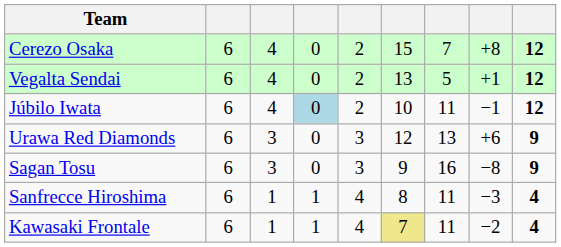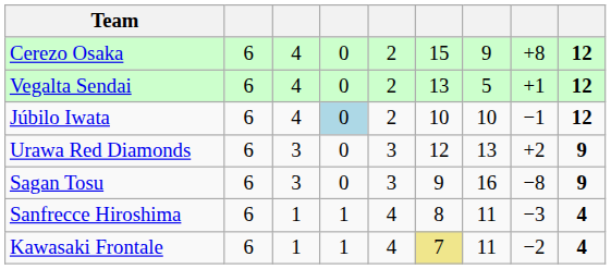Cerezo Osaka | column 7: 7 -> 9
Júbilo Iwata | column 7: 11 -> 10
Urawa Red Diamonds | column 8: +6 -> +2
